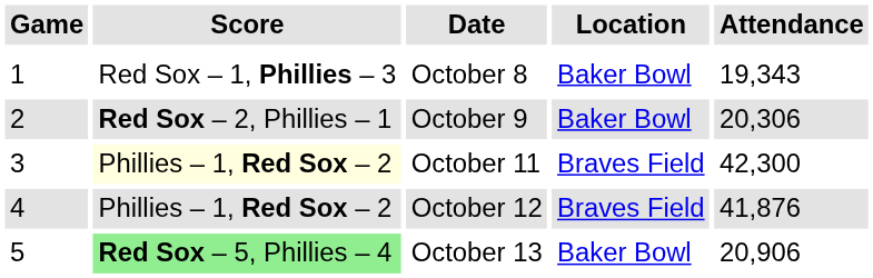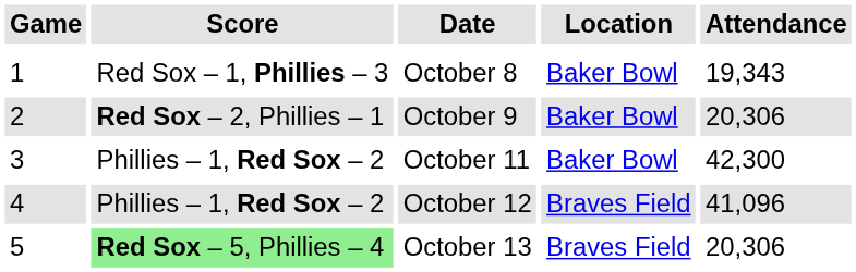October 11 | Score: lightyellow background -> no background
October 11 | Location: Braves Field -> Baker Bowl
October 12 | Attendance: 41,876 -> 41,096
October 13 | Location: Baker Bowl -> Braves Field
October 13 | Attendance: 20,906 -> 20,306
